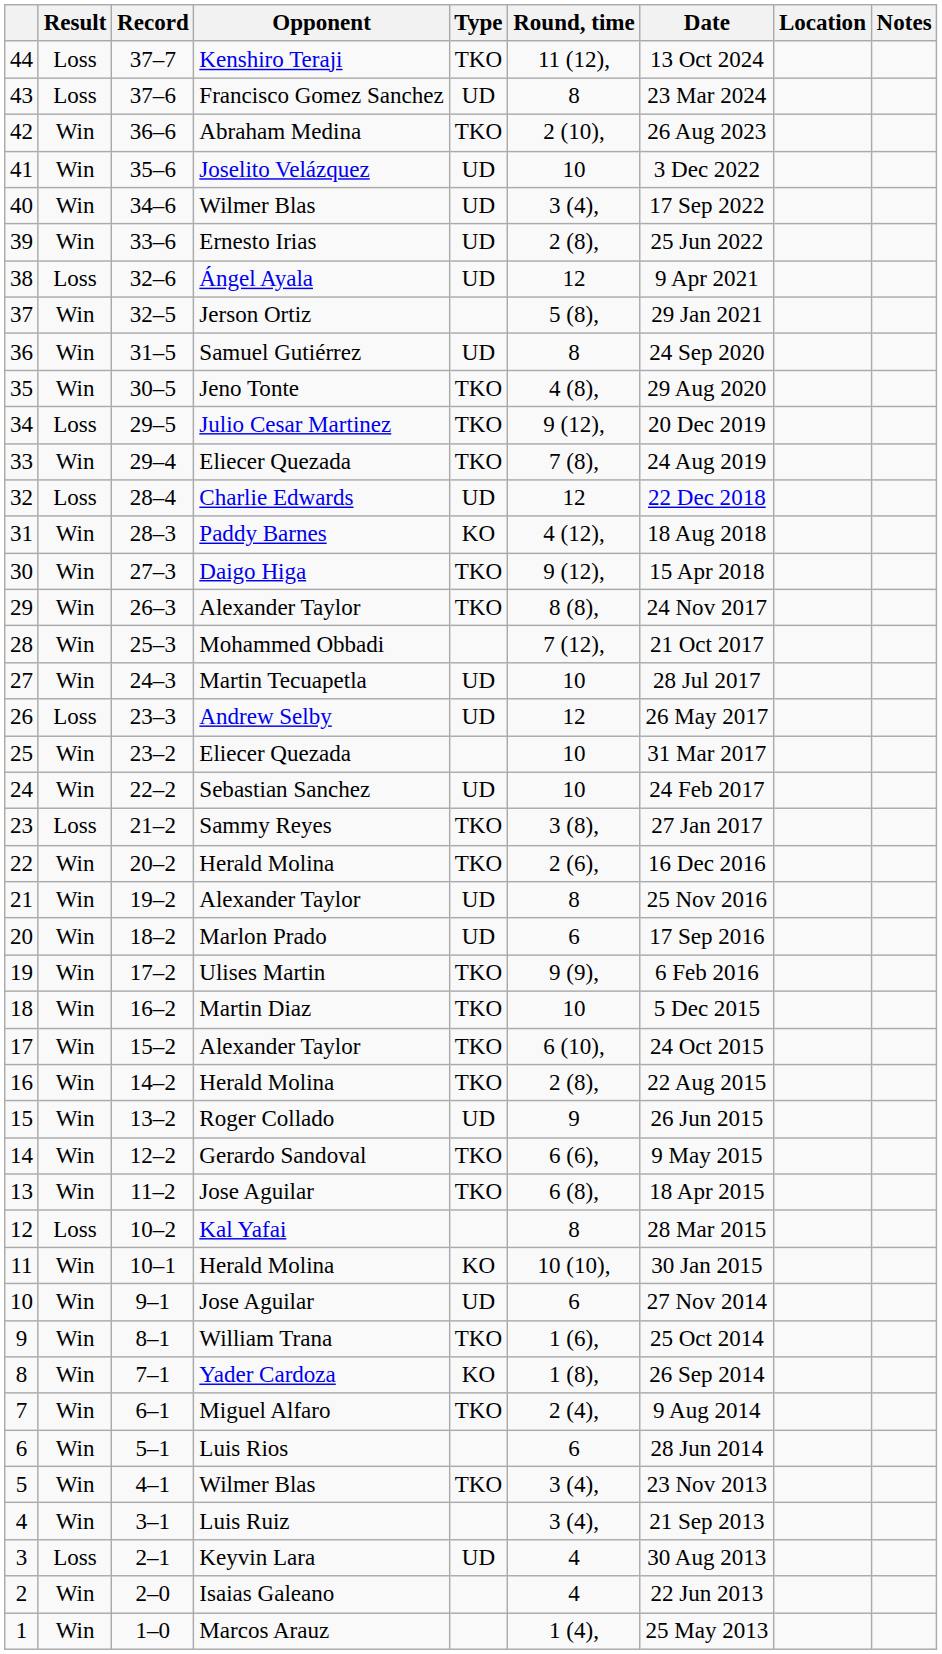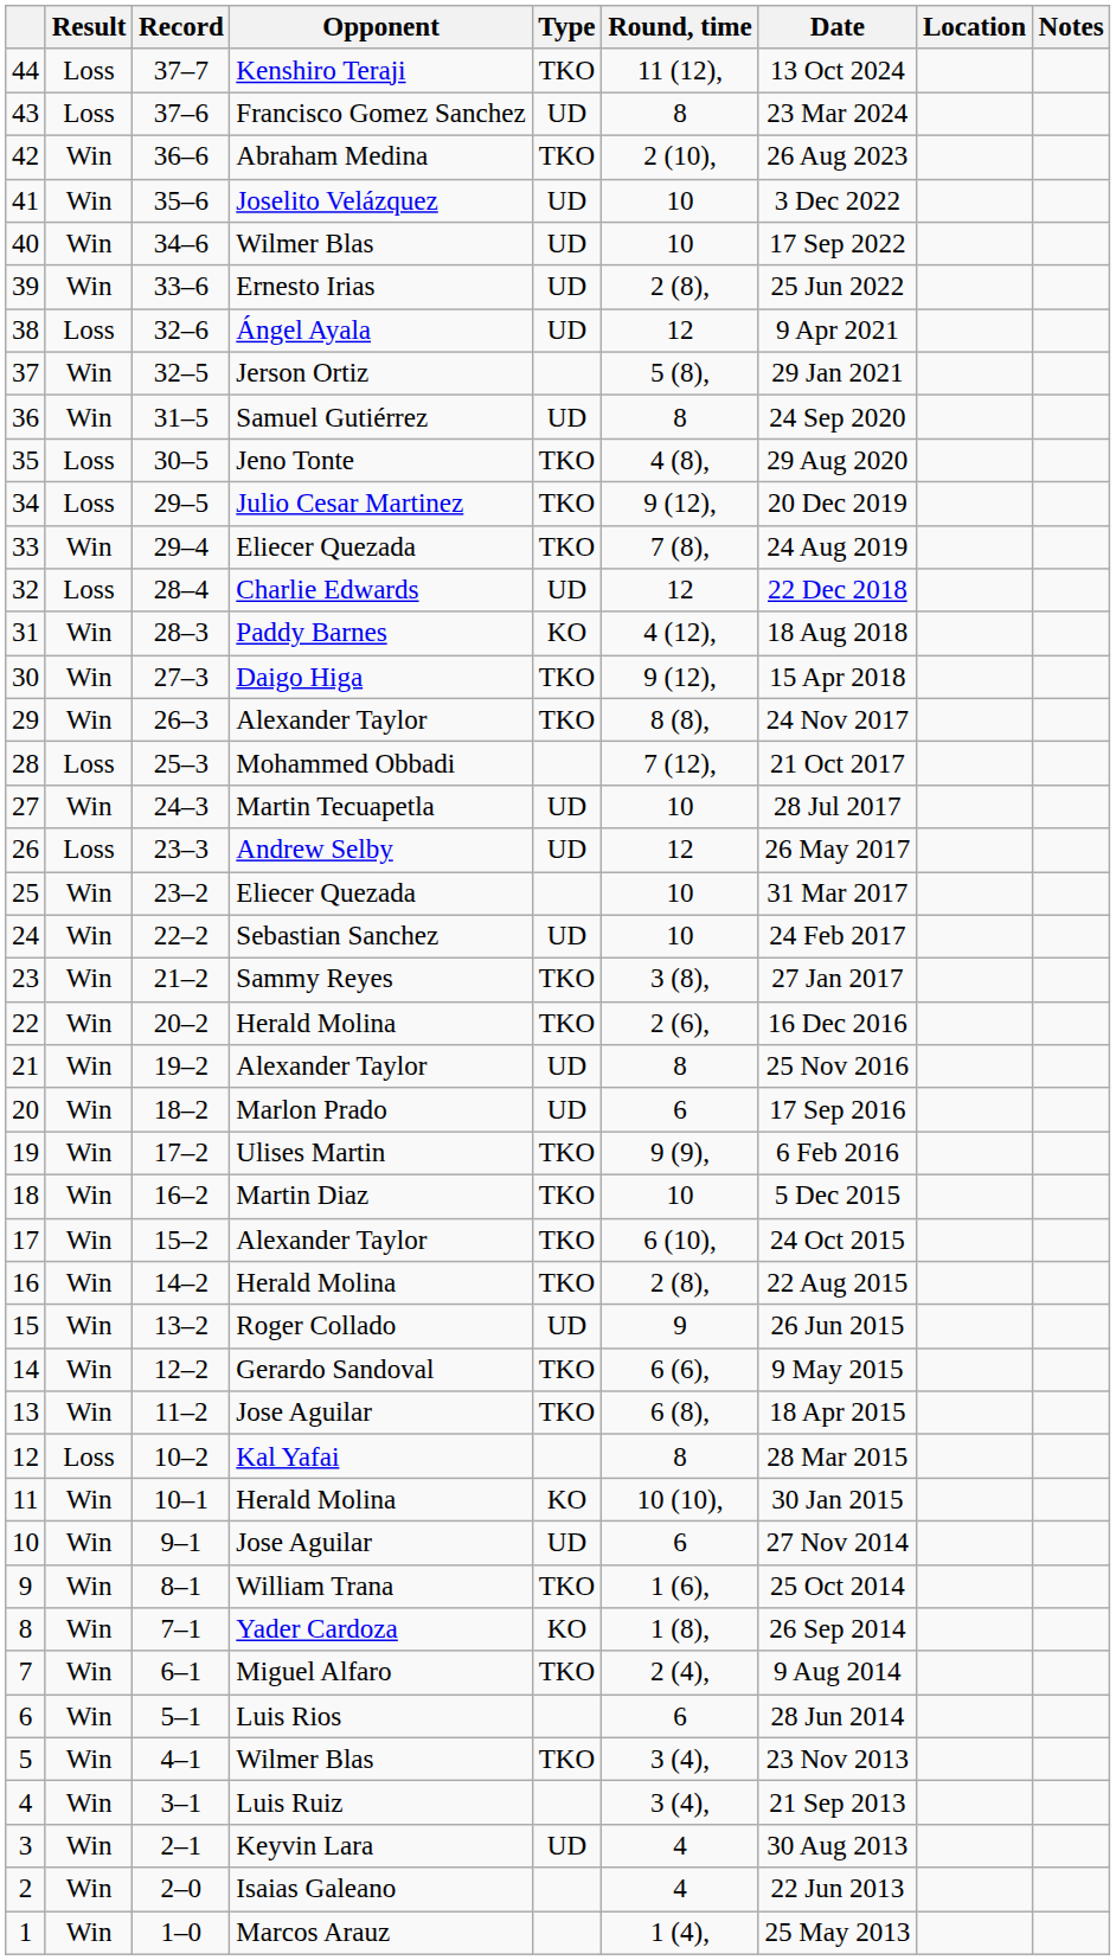40 | Round, time: 3 (4), -> 10
35 | Result: Win -> Loss
28 | Result: Win -> Loss
23 | Result: Loss -> Win
3 | Result: Loss -> Win
